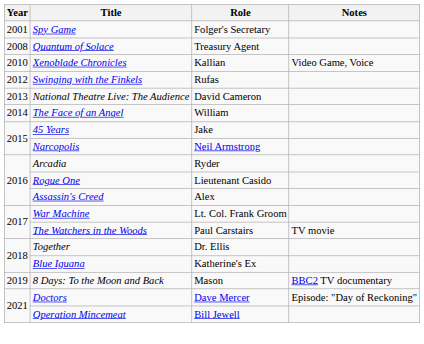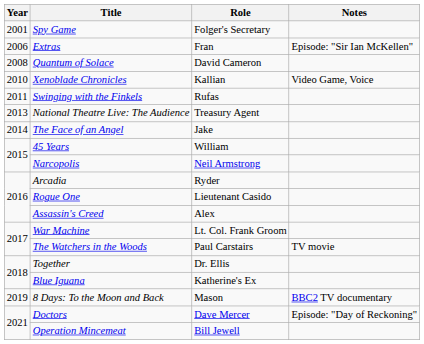+ row: 2006 | Extras | Fran | Episode: "Sir Ian McKellen"
Quantum of Solace | Role: Treasury Agent -> David Cameron
Swinging with the Finkels | Year: 2012 -> 2011
National Theatre Live: The Audience | Role: David Cameron -> Treasury Agent
The Face of an Angel | Role: William -> Jake
45 Years | Role: Jake -> William
